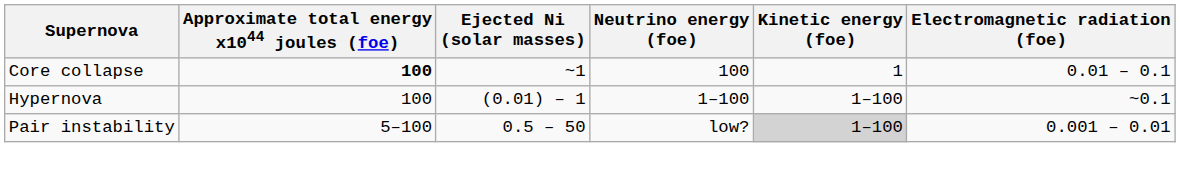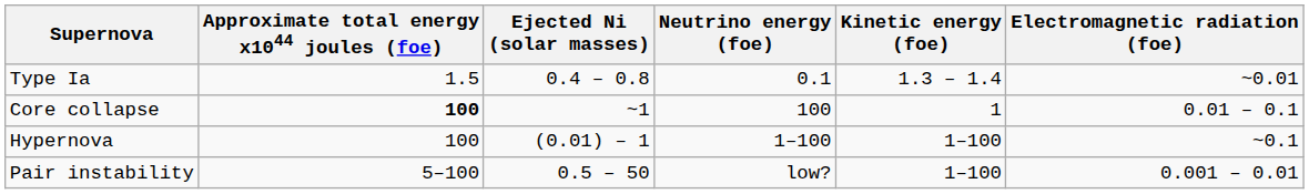+ row: Type Ia | 1.5 | 0.4 – 0.8 | 0.1 | 1.3 – 1.4 | ~0.01
Pair instability | Kinetic energy (foe): lightgrey background -> no background
